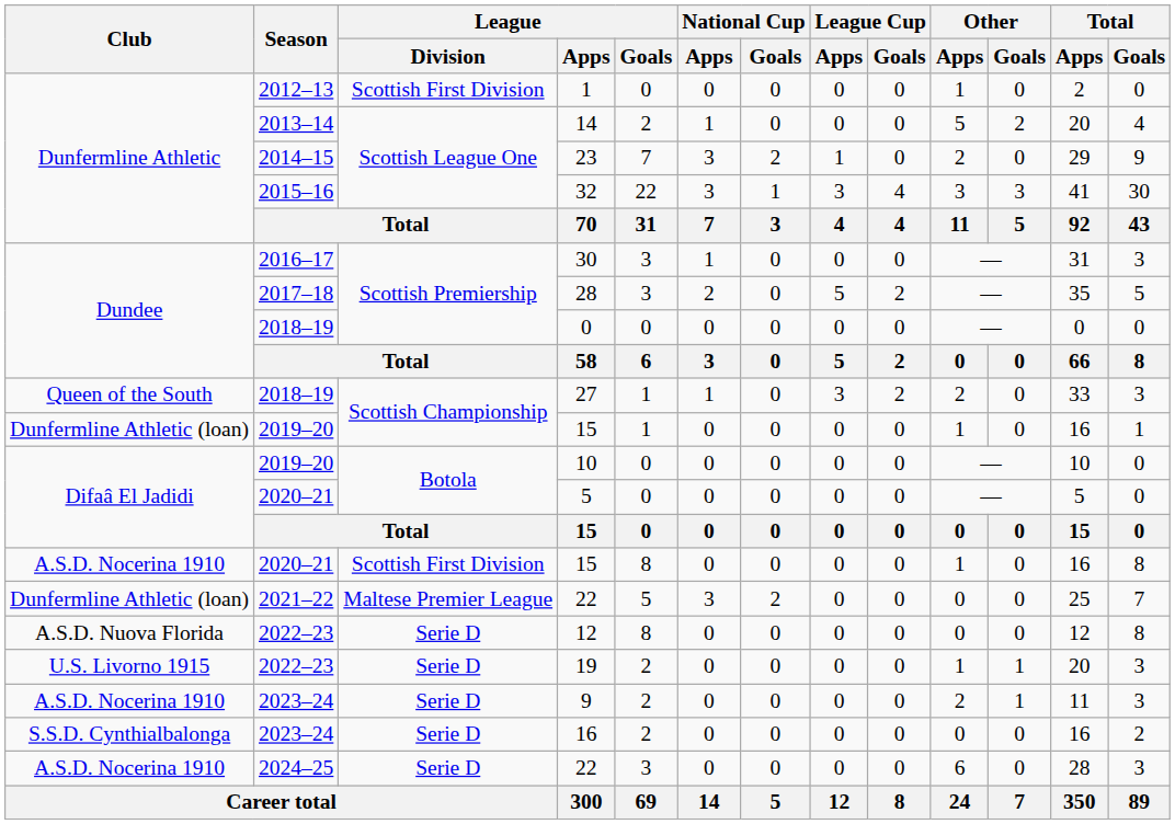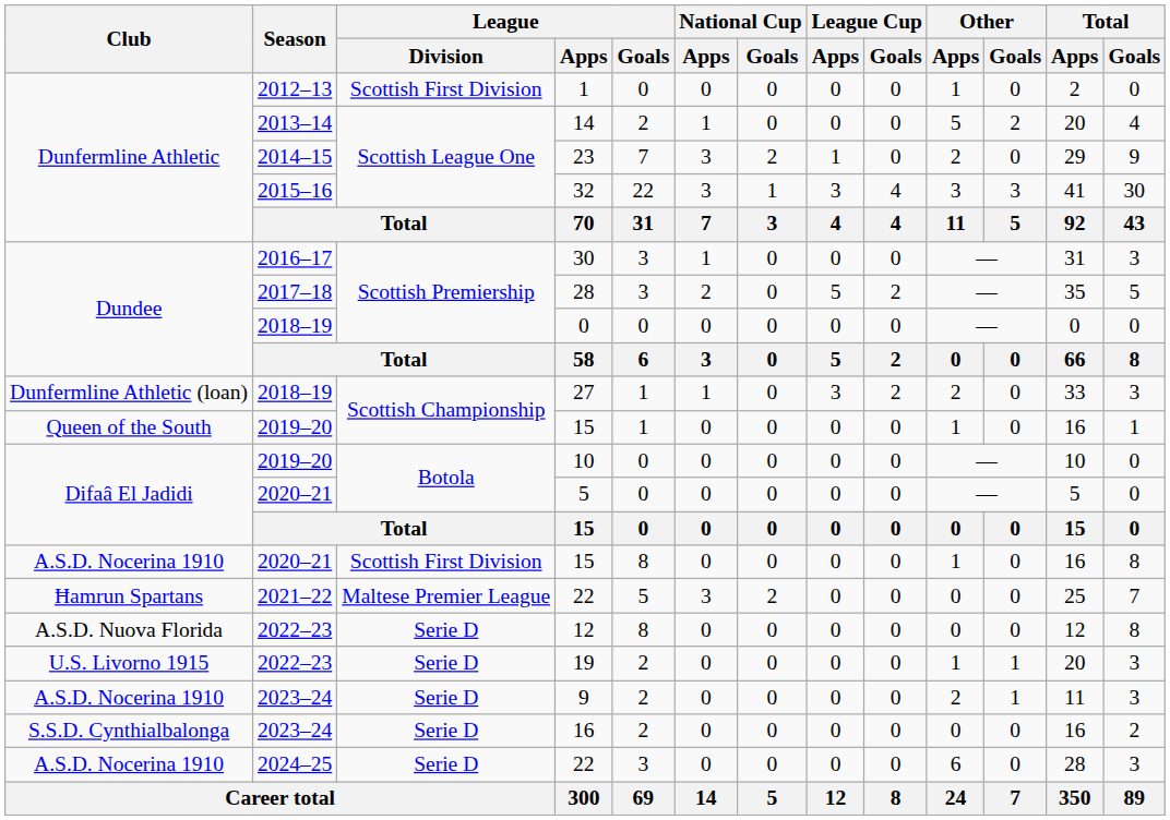27 | Club: Queen of the South -> Dunfermline Athletic (loan)
2019–20 / 15 | Club: Dunfermline Athletic (loan) -> Queen of the South
2021–22 / 22 | Club: Dunfermline Athletic (loan) -> Ħamrun Spartans
